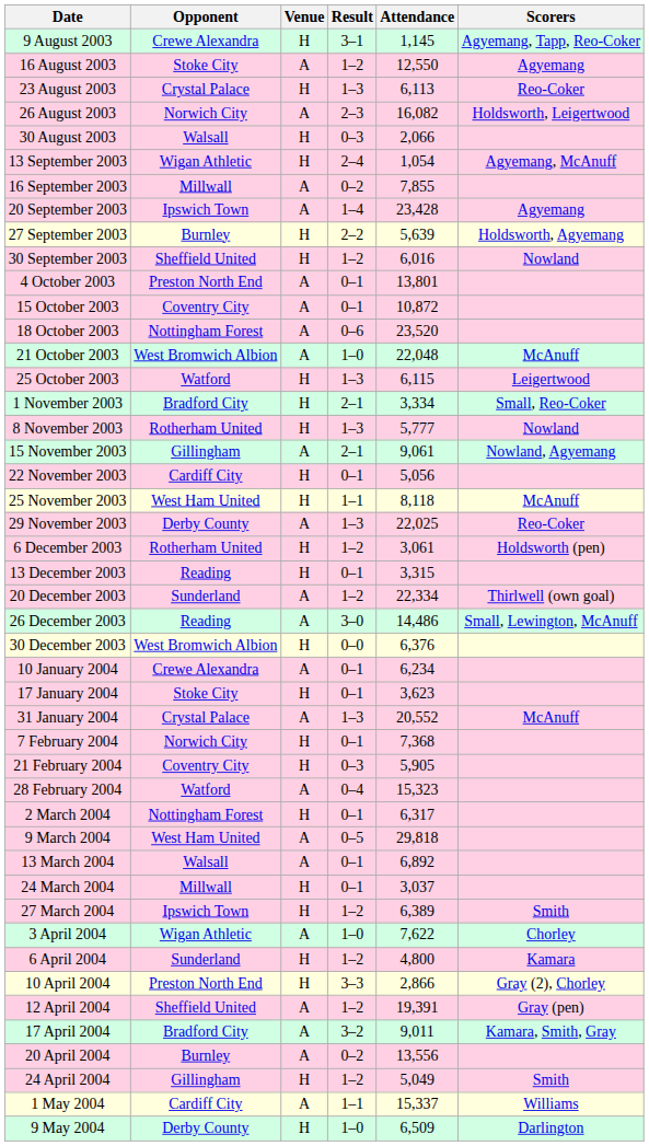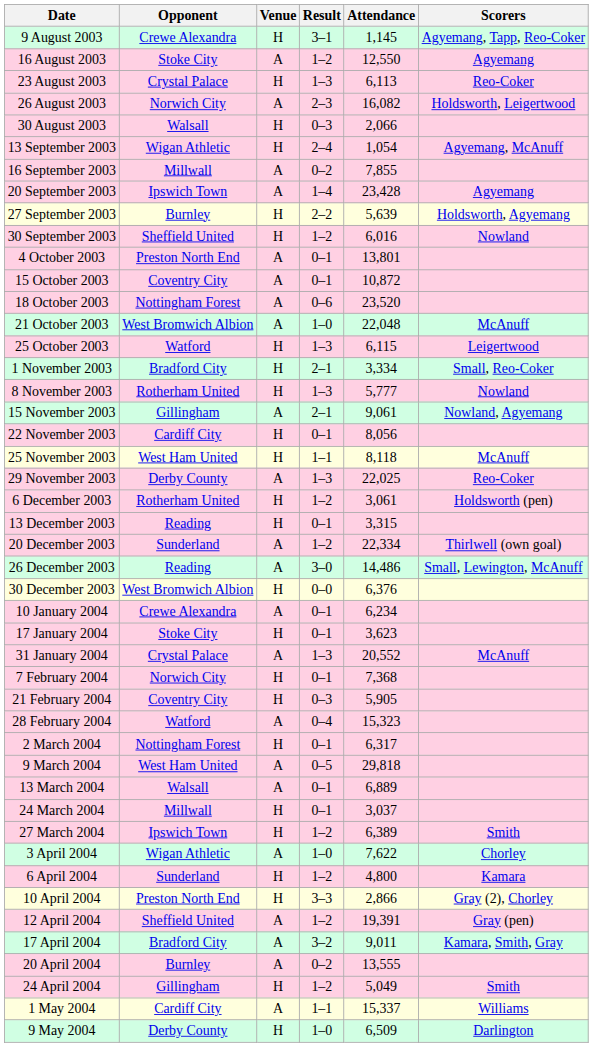22 November 2003 | Attendance: 5,056 -> 8,056
13 March 2004 | Attendance: 6,892 -> 6,889
20 April 2004 | Attendance: 13,556 -> 13,555
